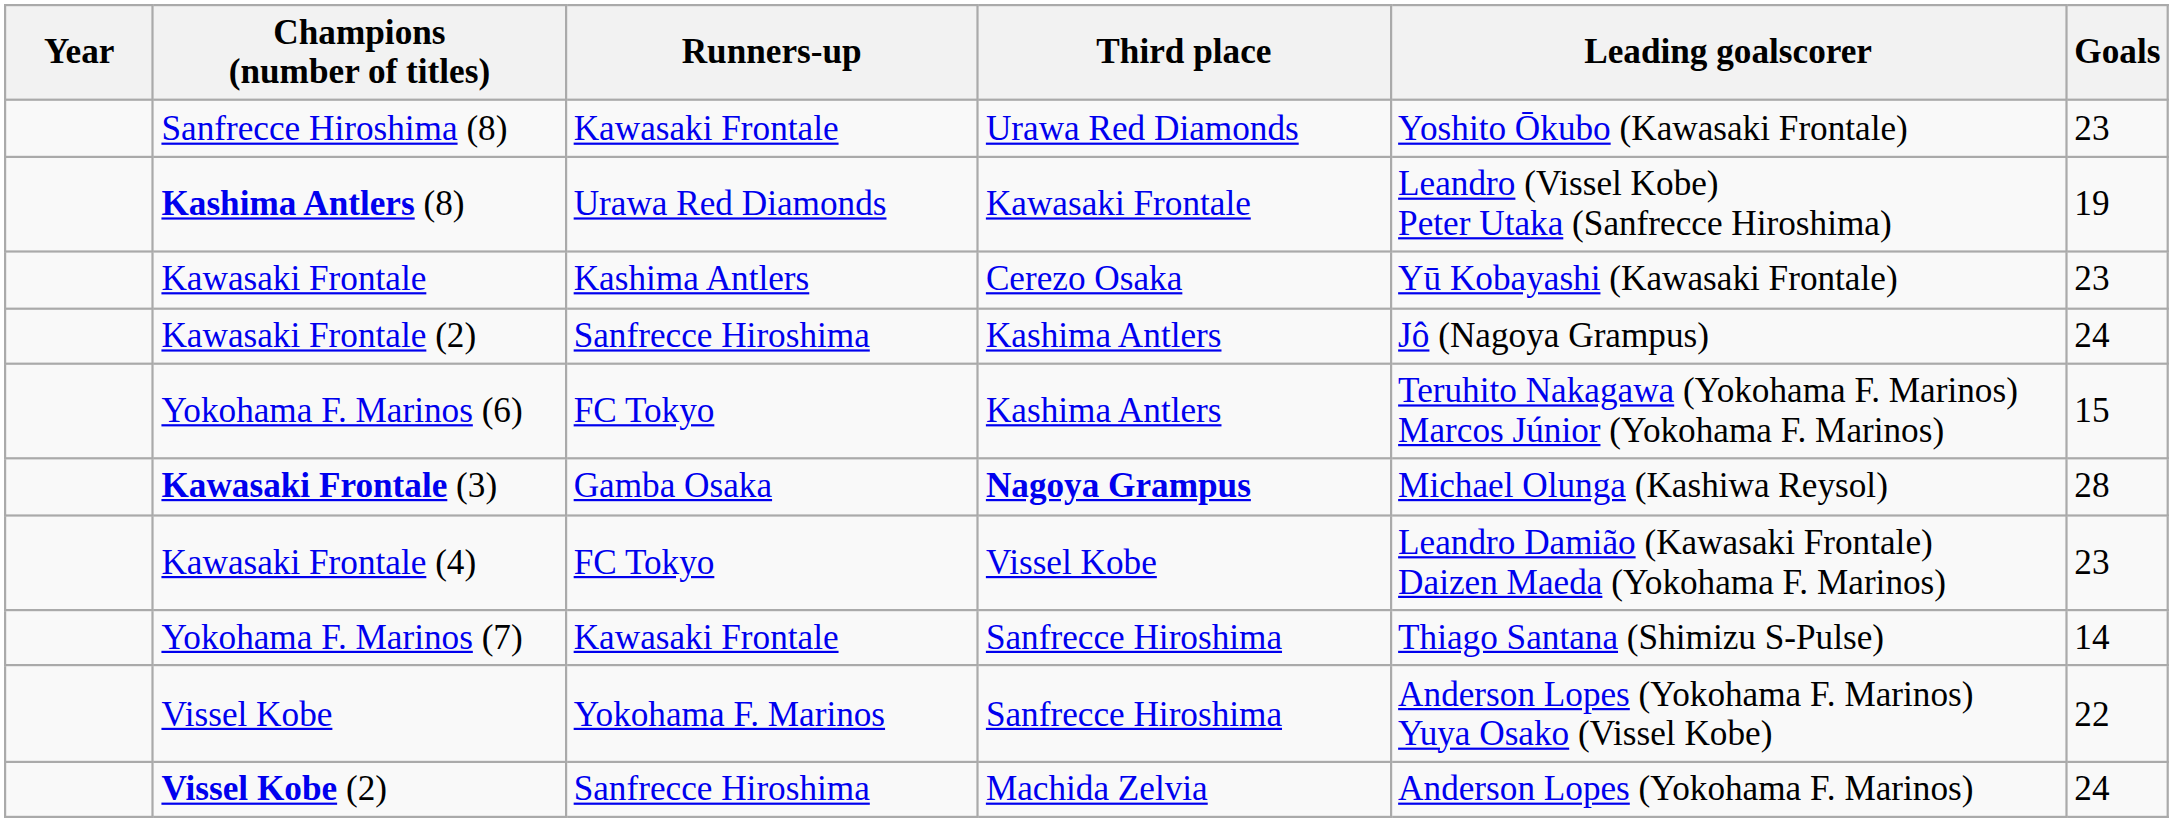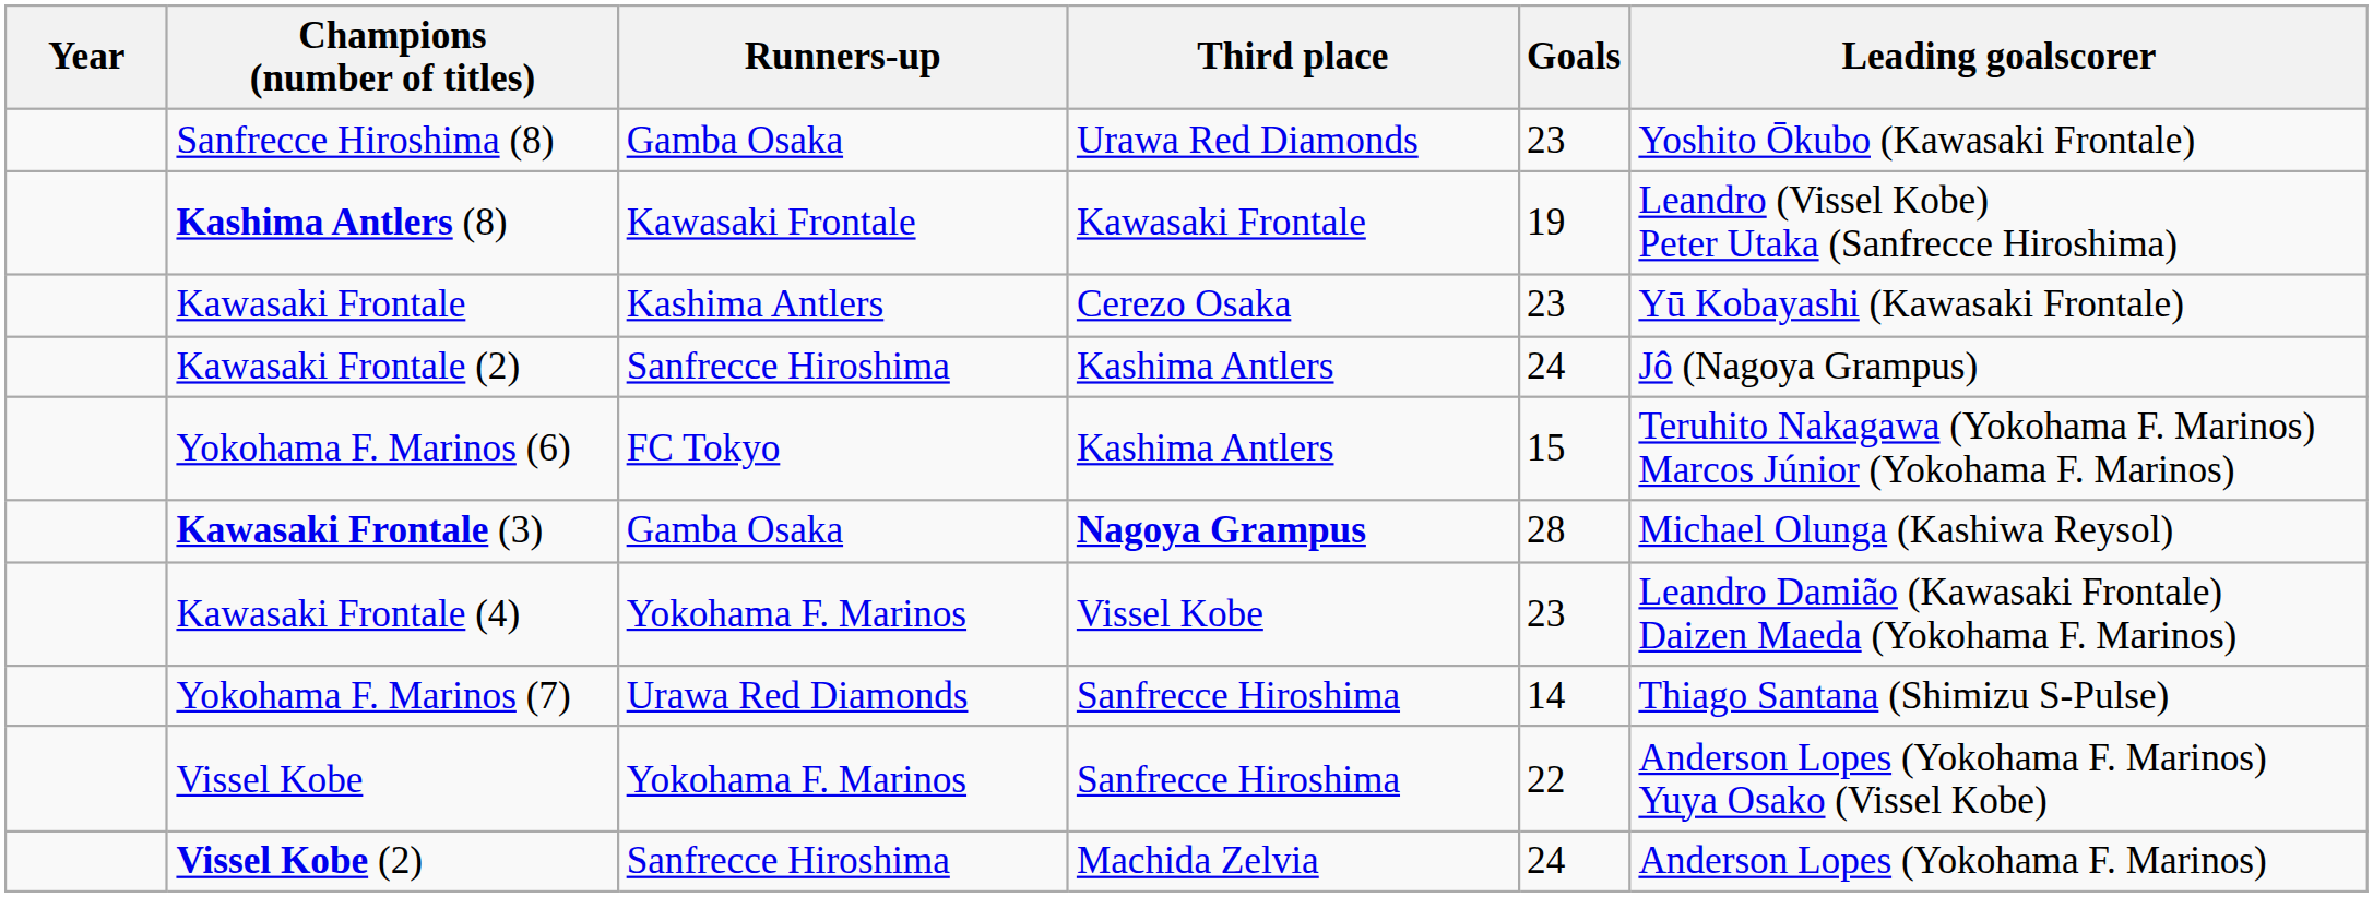columns swapped: Leading goalscorer <-> Goals
Sanfrecce Hiroshima (8) | Runners-up: Kawasaki Frontale -> Gamba Osaka
Kashima Antlers (8) | Runners-up: Urawa Red Diamonds -> Kawasaki Frontale
Kawasaki Frontale (4) | Runners-up: FC Tokyo -> Yokohama F. Marinos
Yokohama F. Marinos (7) | Runners-up: Kawasaki Frontale -> Urawa Red Diamonds
